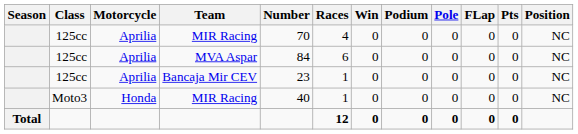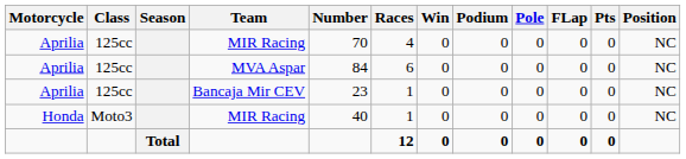columns swapped: Season <-> Motorcycle
